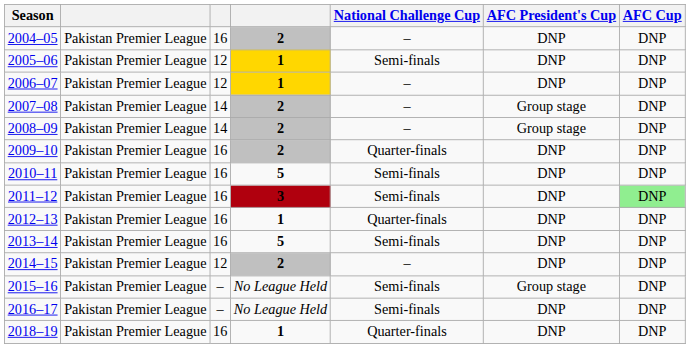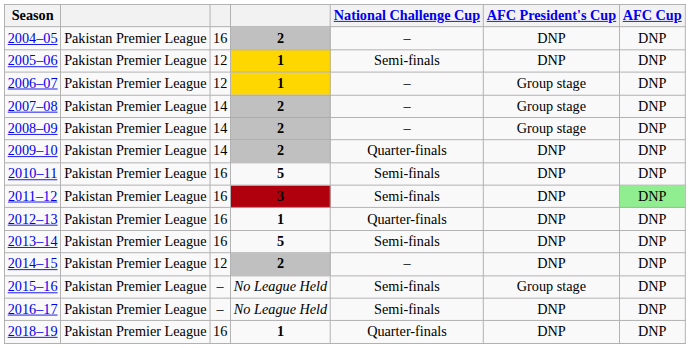2006–07 | AFC President's Cup: DNP -> Group stage
2009–10 | column 3: 16 -> 14
